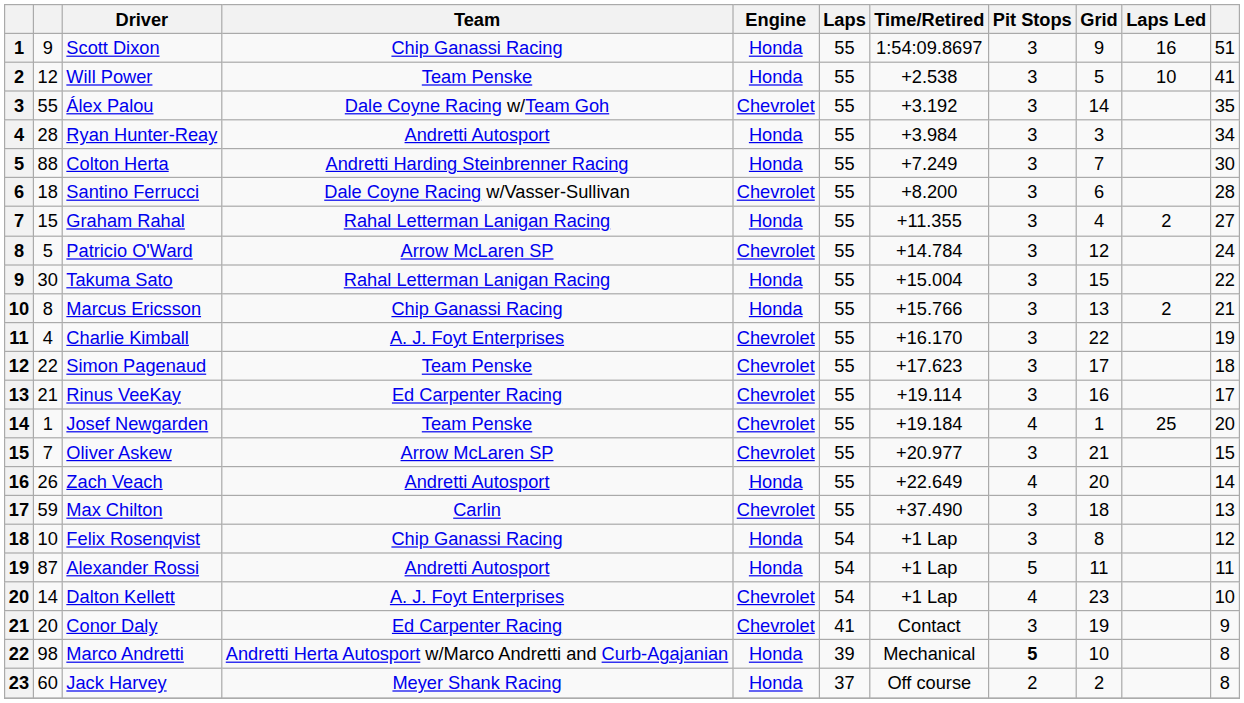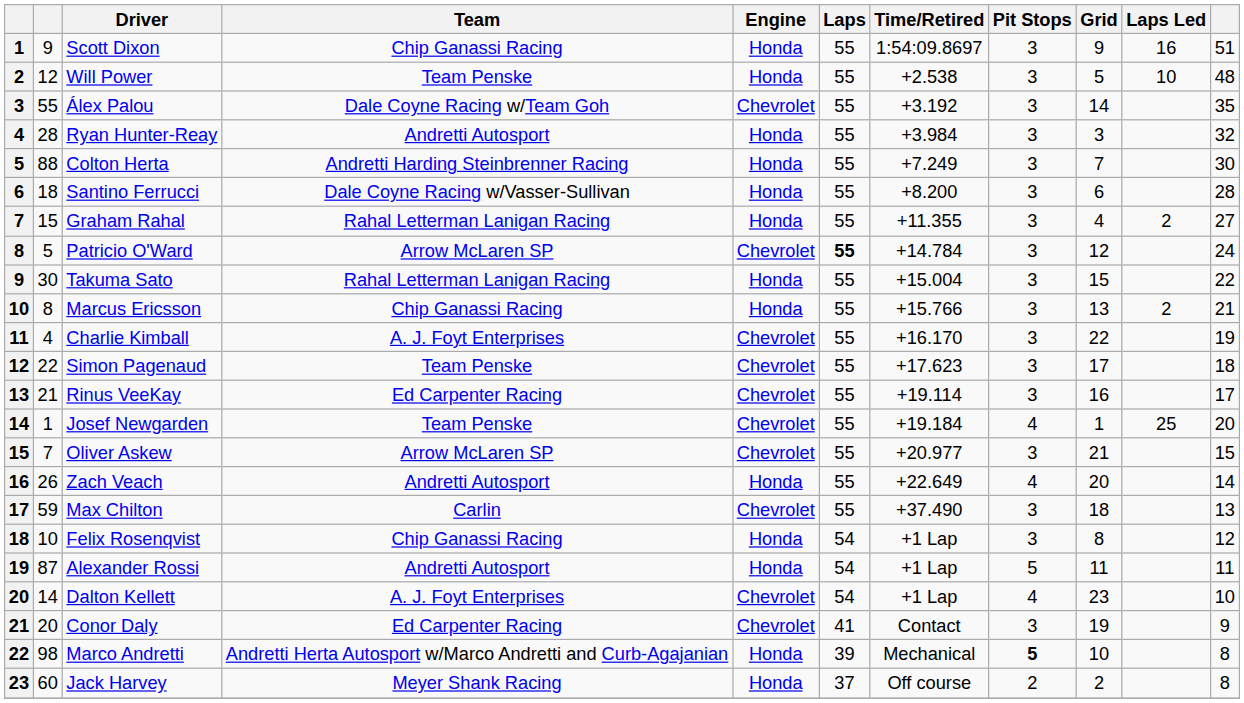Will Power | column 11: 41 -> 48
Ryan Hunter-Reay | column 11: 34 -> 32
Santino Ferrucci | Engine: Chevrolet -> Honda
Patricio O'Ward | Laps: normal -> bold
